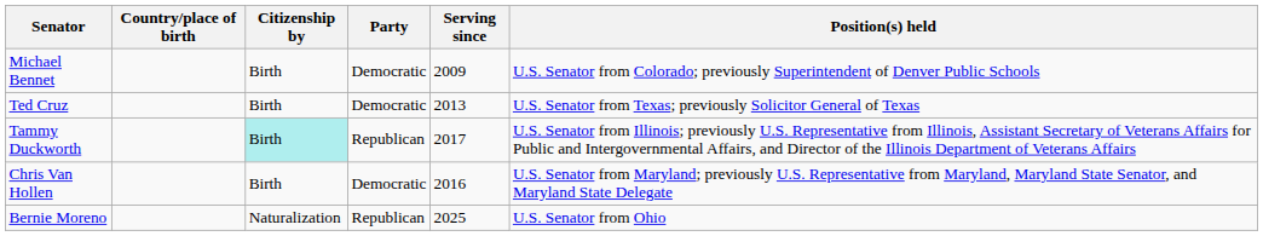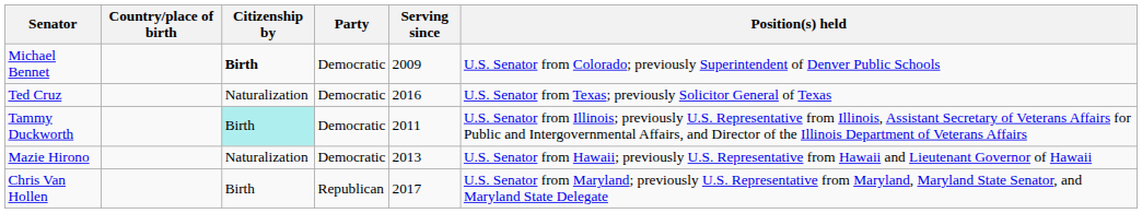Michael Bennet | Citizenship by: normal -> bold
Ted Cruz | Citizenship by: Birth -> Naturalization
Ted Cruz | Serving since: 2013 -> 2016
Tammy Duckworth | Party: Republican -> Democratic
Tammy Duckworth | Serving since: 2017 -> 2011
+ row: Mazie Hirono | Naturalization | Democratic | 2013 | U.S. Senator from Hawaii; previously U.S. Representative from Hawaii and Lieutenant Governor of Hawaii
Chris Van Hollen | Party: Democratic -> Republican
Chris Van Hollen | Serving since: 2016 -> 2017
- row: Bernie Moreno | Naturalization | Republican | 2025 | U.S. Senator from Ohio
